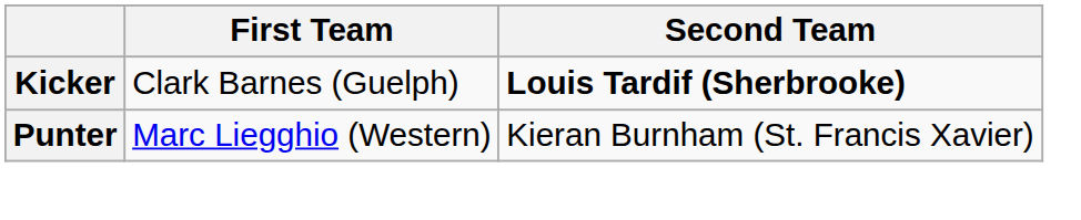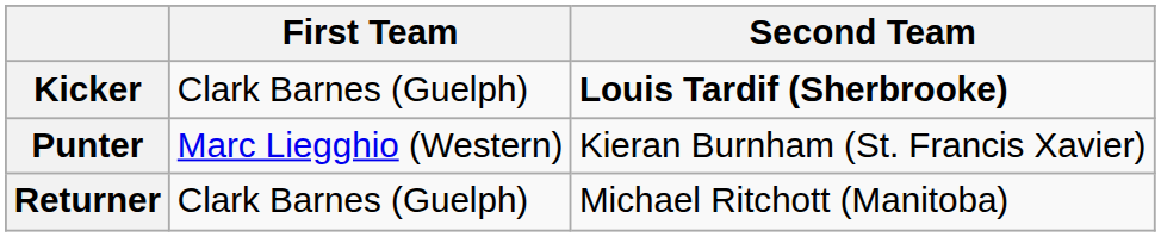+ row: Returner | Clark Barnes (Guelph) | Michael Ritchott (Manitoba)
